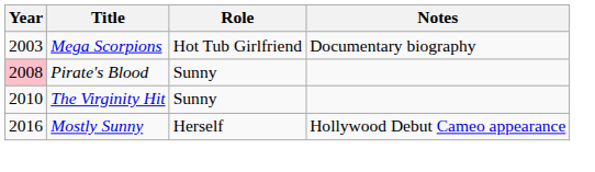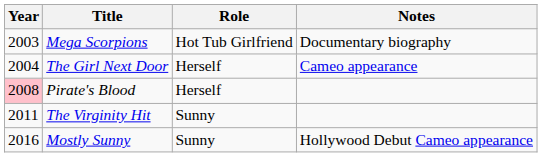+ row: 2004 | The Girl Next Door | Herself | Cameo appearance
Pirate's Blood | Role: Sunny -> Herself
The Virginity Hit | Year: 2010 -> 2011
Mostly Sunny | Role: Herself -> Sunny
